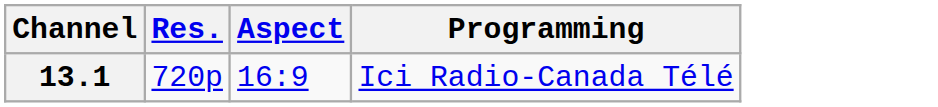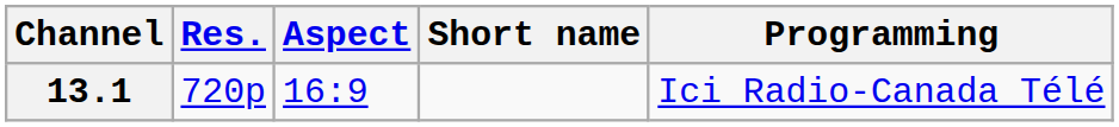+ column: Short name
